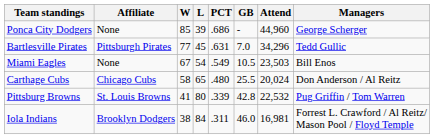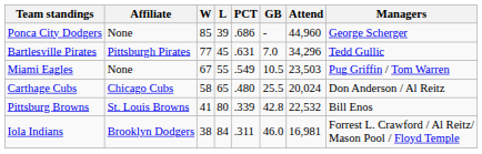Miami Eagles | L: 54 -> 55
Miami Eagles | Managers: Bill Enos -> Pug Griffin / Tom Warren
Pittsburg Browns | Managers: Pug Griffin / Tom Warren -> Bill Enos
